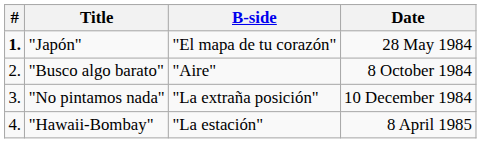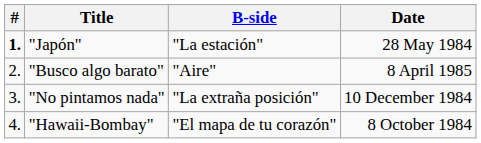"Japón" | B-side: "El mapa de tu corazón" -> "La estación"
"Busco algo barato" | Date: 8 October 1984 -> 8 April 1985
"Hawaii-Bombay" | B-side: "La estación" -> "El mapa de tu corazón"
"Hawaii-Bombay" | Date: 8 April 1985 -> 8 October 1984
